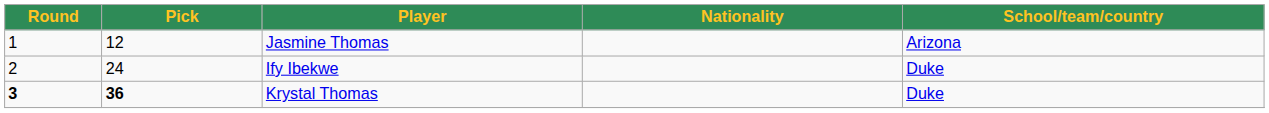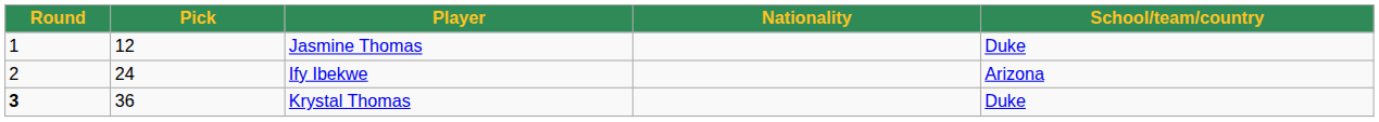Jasmine Thomas | School/team/country: Arizona -> Duke
Ify Ibekwe | School/team/country: Duke -> Arizona
Krystal Thomas | Pick: bold -> normal
